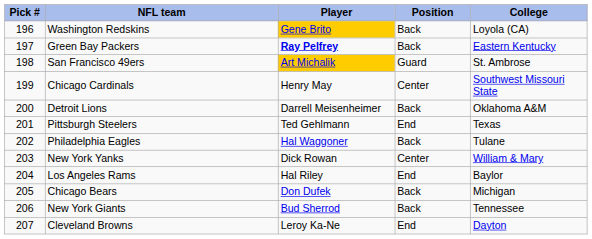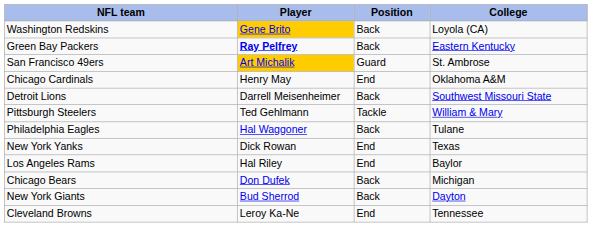- column: Pick # | 196 | 197 | 198 | 199 | 200 | 201 | 202 | 203 | 204 | 205 | 206 | 207
Chicago Cardinals | Position: Center -> End
Chicago Cardinals | College: Southwest Missouri State -> Oklahoma A&M
Detroit Lions | College: Oklahoma A&M -> Southwest Missouri State
Pittsburgh Steelers | Position: End -> Tackle
Pittsburgh Steelers | College: Texas -> William & Mary
New York Yanks | Position: Center -> End
New York Yanks | College: William & Mary -> Texas
New York Giants | College: Tennessee -> Dayton
Cleveland Browns | College: Dayton -> Tennessee
